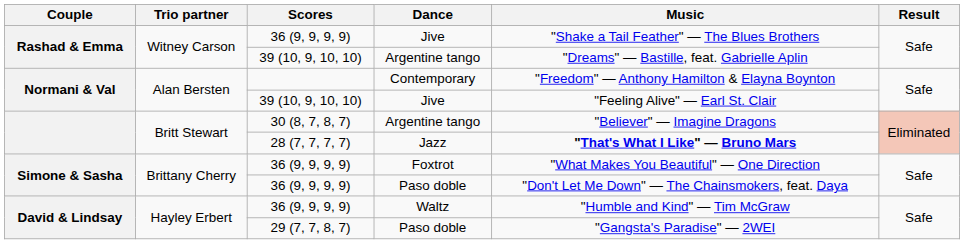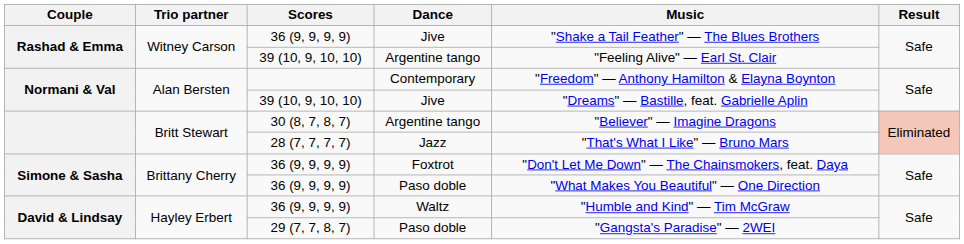39 (10, 9, 10, 10) / Argentine tango | Music: "Dreams" — Bastille, feat. Gabrielle Aplin -> "Feeling Alive" — Earl St. Clair
39 (10, 9, 10, 10) / Jive | Music: "Feeling Alive" — Earl St. Clair -> "Dreams" — Bastille, feat. Gabrielle Aplin
Jazz | Music: bold -> normal
Foxtrot | Music: "What Makes You Beautiful" — One Direction -> "Don't Let Me Down" — The Chainsmokers, feat. Daya
36 (9, 9, 9, 9) / Paso doble | Music: "Don't Let Me Down" — The Chainsmokers, feat. Daya -> "What Makes You Beautiful" — One Direction
